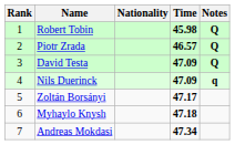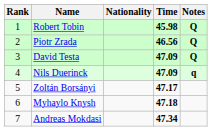Piotr Zrada | Time: 46.57 -> 46.56
